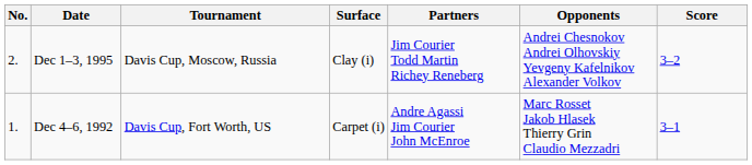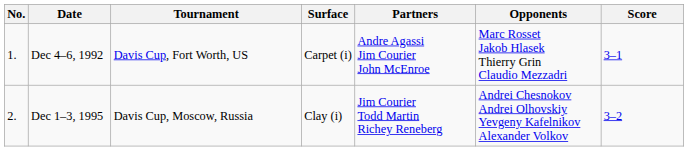rows swapped: Dec 4–6, 1992 <-> Dec 1–3, 1995
